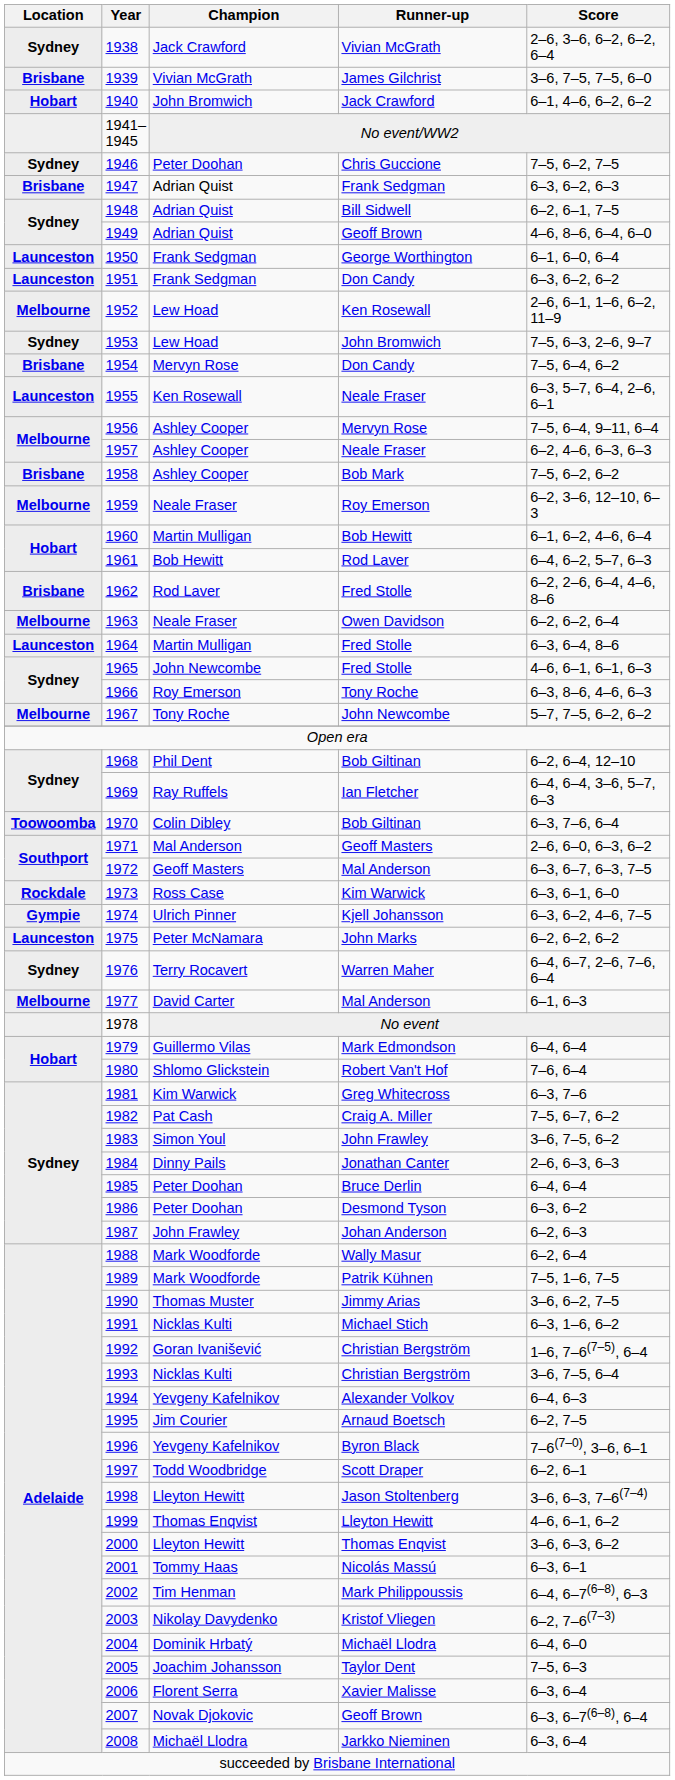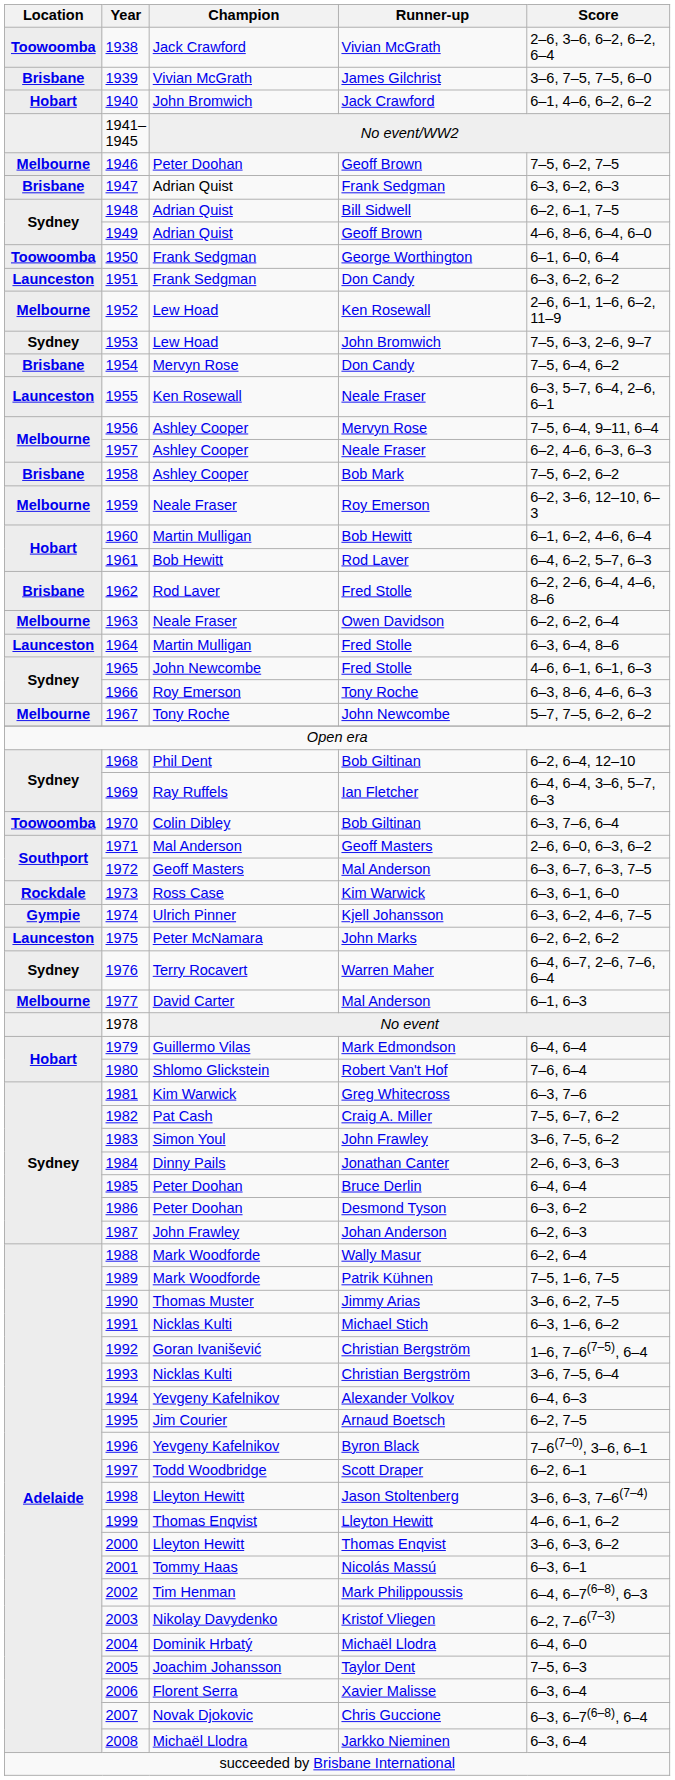1938 | Location: Sydney -> Toowoomba
1946 | Location: Sydney -> Melbourne
1946 | Runner-up: Chris Guccione -> Geoff Brown
1950 | Location: Launceston -> Toowoomba
2007 | Runner-up: Geoff Brown -> Chris Guccione
